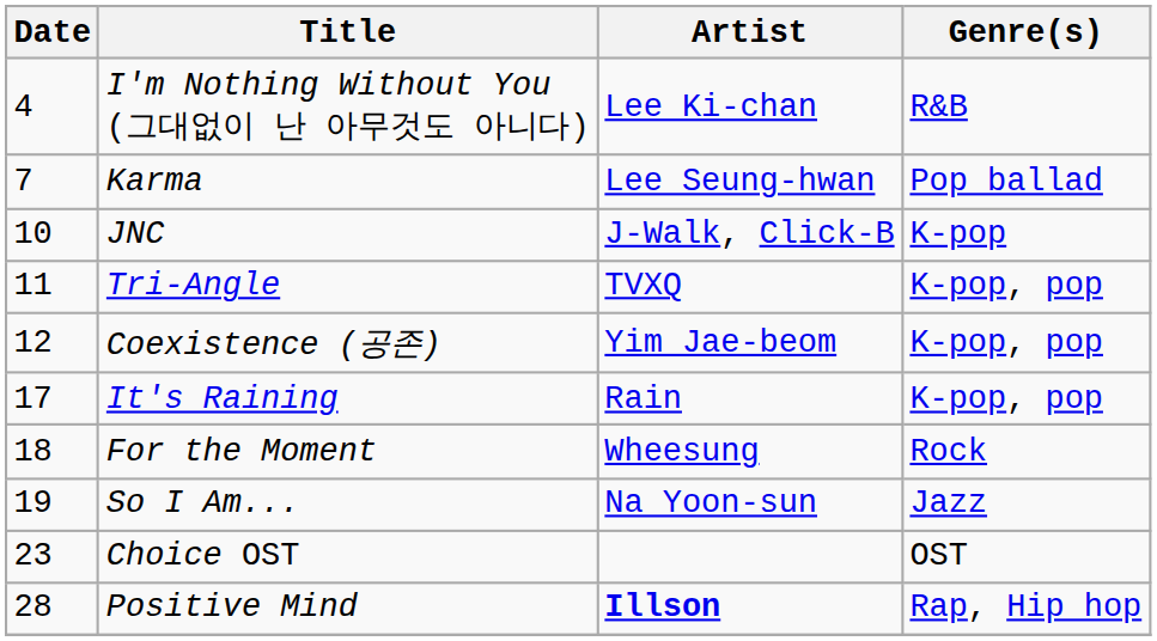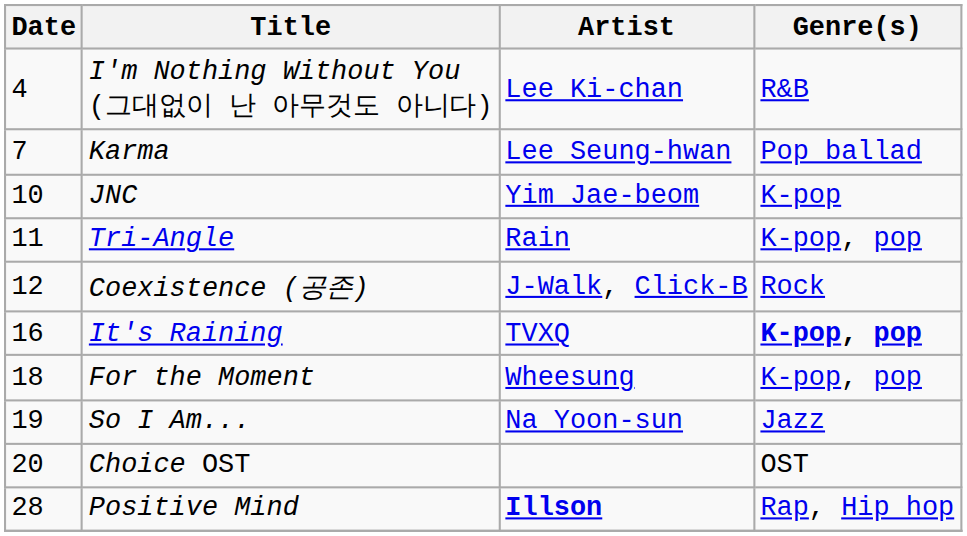JNC | Artist: J-Walk, Click-B -> Yim Jae-beom
Tri-Angle | Artist: TVXQ -> Rain
Coexistence (공존) | Artist: Yim Jae-beom -> J-Walk, Click-B
Coexistence (공존) | Genre(s): K-pop, pop -> Rock
It's Raining | Date: 17 -> 16
It's Raining | Artist: Rain -> TVXQ
It's Raining | Genre(s): normal -> bold
For the Moment | Genre(s): Rock -> K-pop, pop
Choice OST | Date: 23 -> 20
